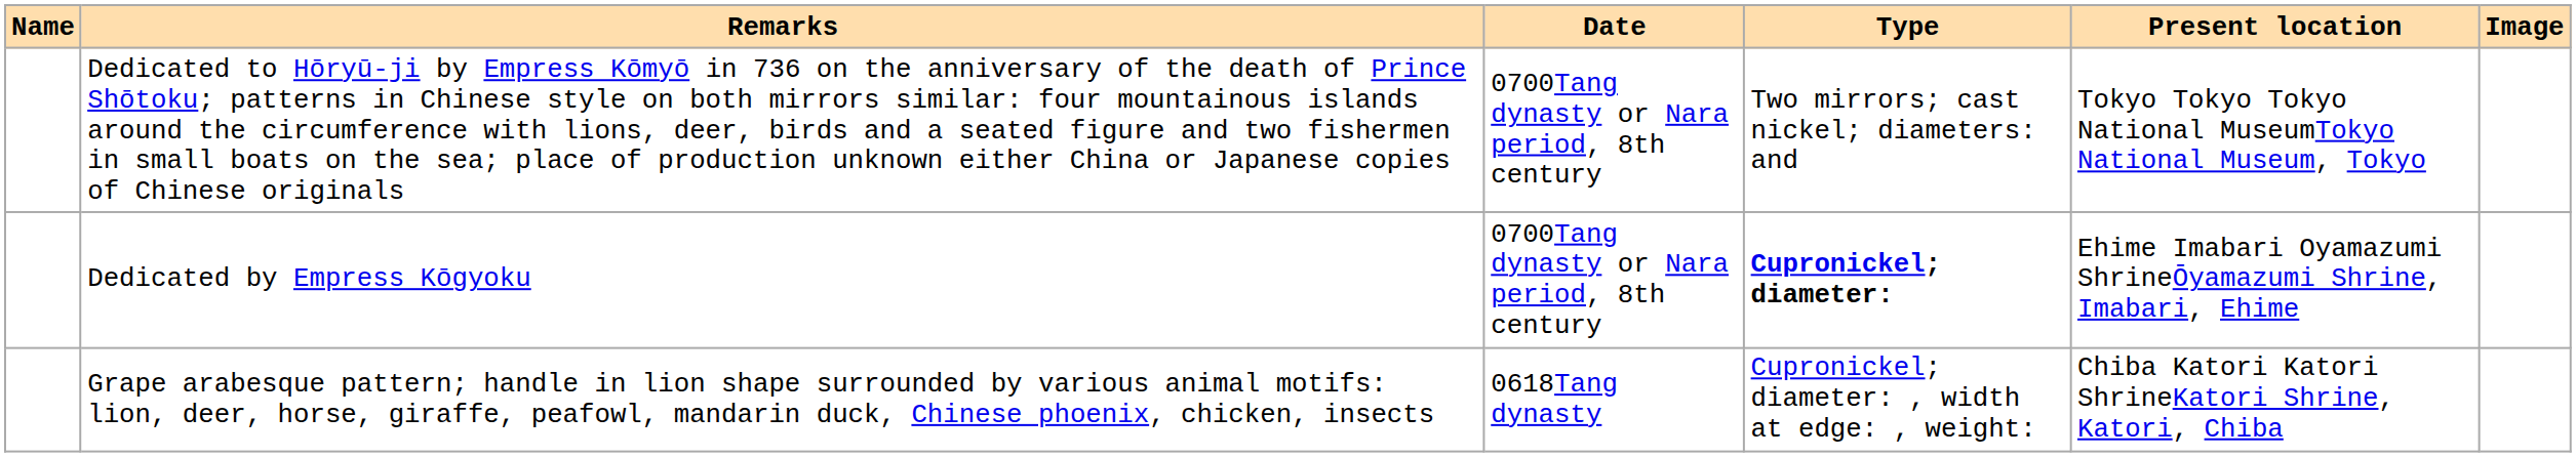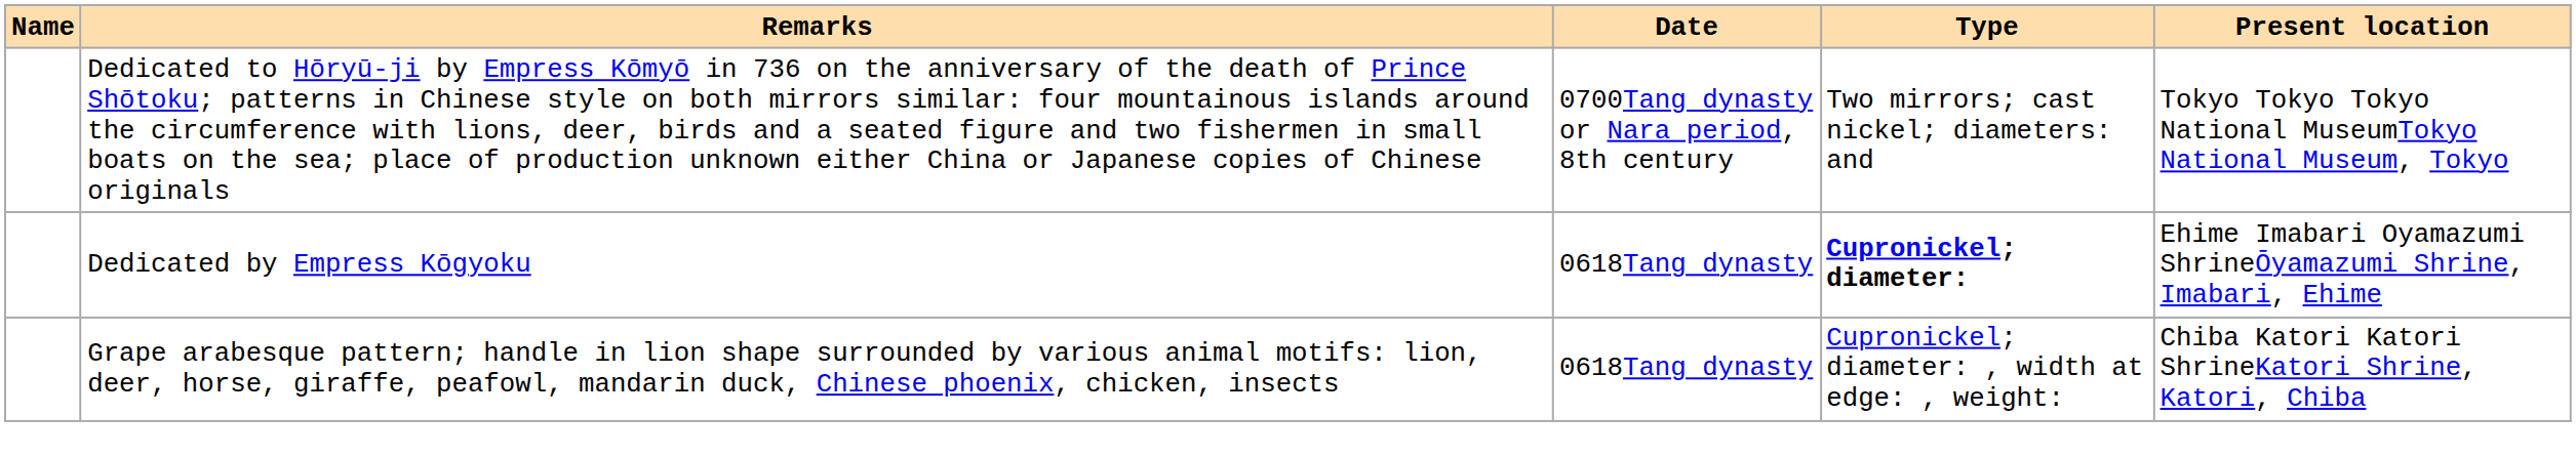- column: Image
Dedicated by Empress Kōgyoku | Date: 0700Tang dynasty or Nara period, 8th century -> 0618Tang dynasty
